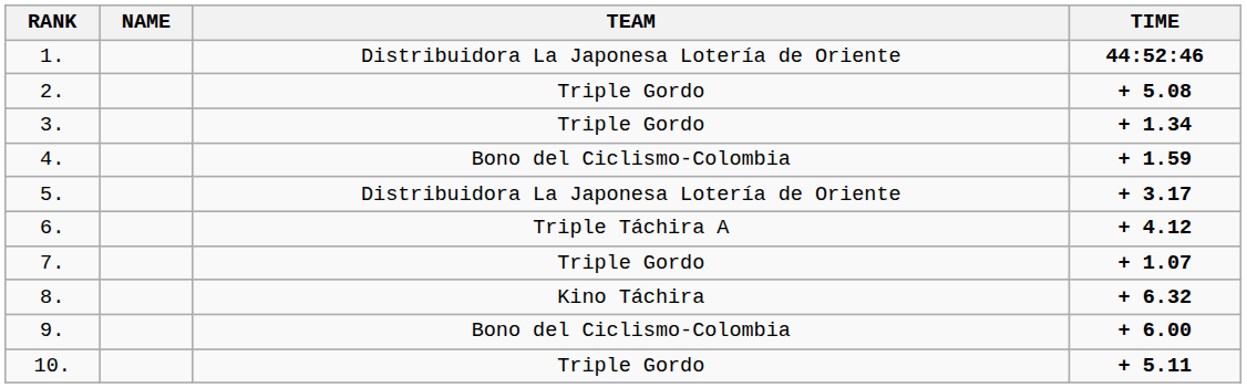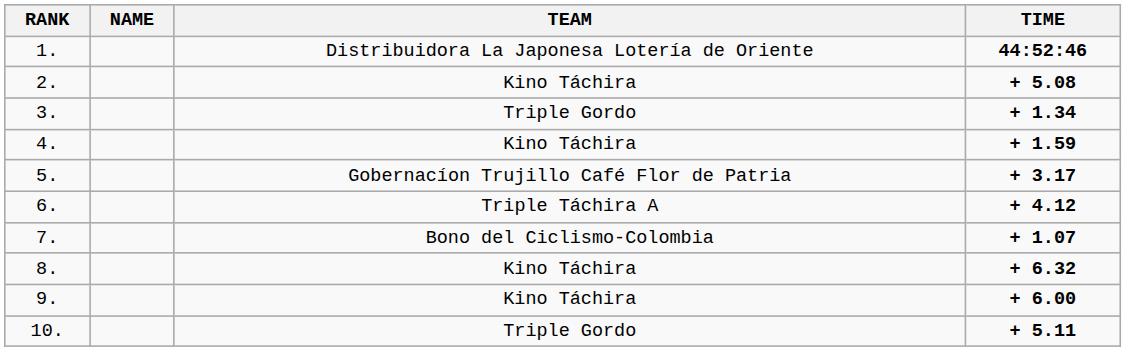2. | TEAM: Triple Gordo -> Kino Táchira
4. | TEAM: Bono del Ciclismo-Colombia -> Kino Táchira
5. | TEAM: Distribuidora La Japonesa Lotería de Oriente -> Gobernacíon Trujillo Café Flor de Patria
7. | TEAM: Triple Gordo -> Bono del Ciclismo-Colombia
9. | TEAM: Bono del Ciclismo-Colombia -> Kino Táchira
